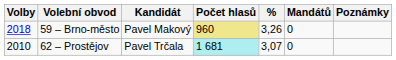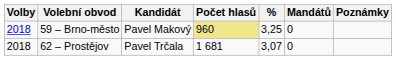59 – Brno-město | %: 3,26 -> 3,25
62 – Prostějov | Volby: 2010 -> 2018
62 – Prostějov | Počet hlasů: paleturquoise background -> no background
